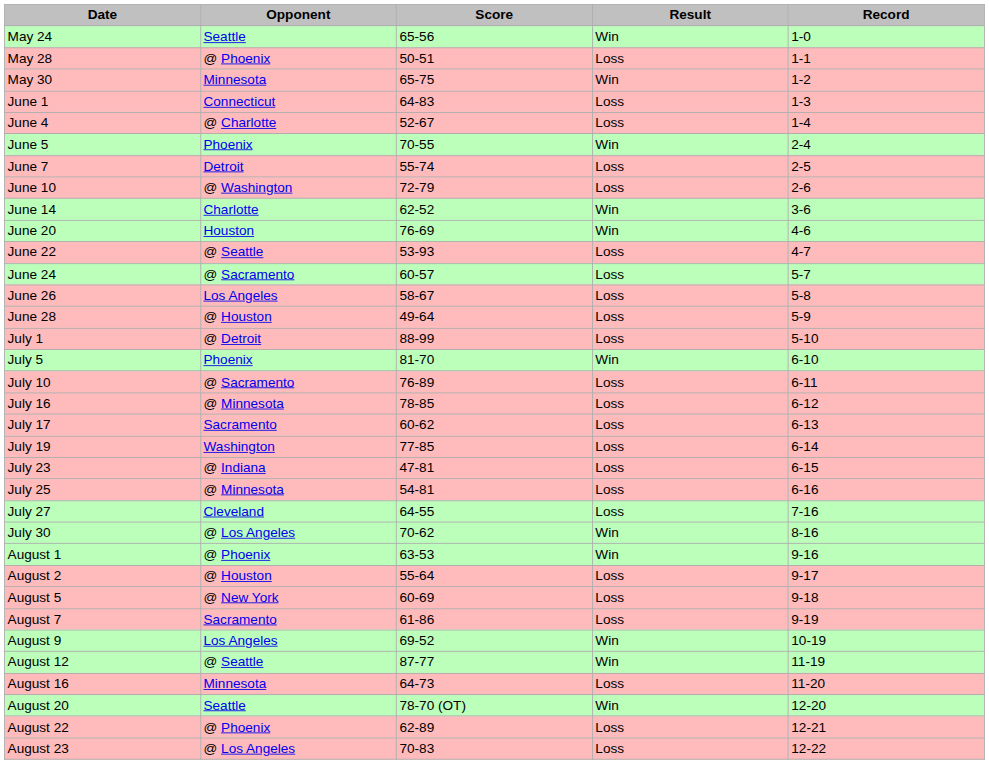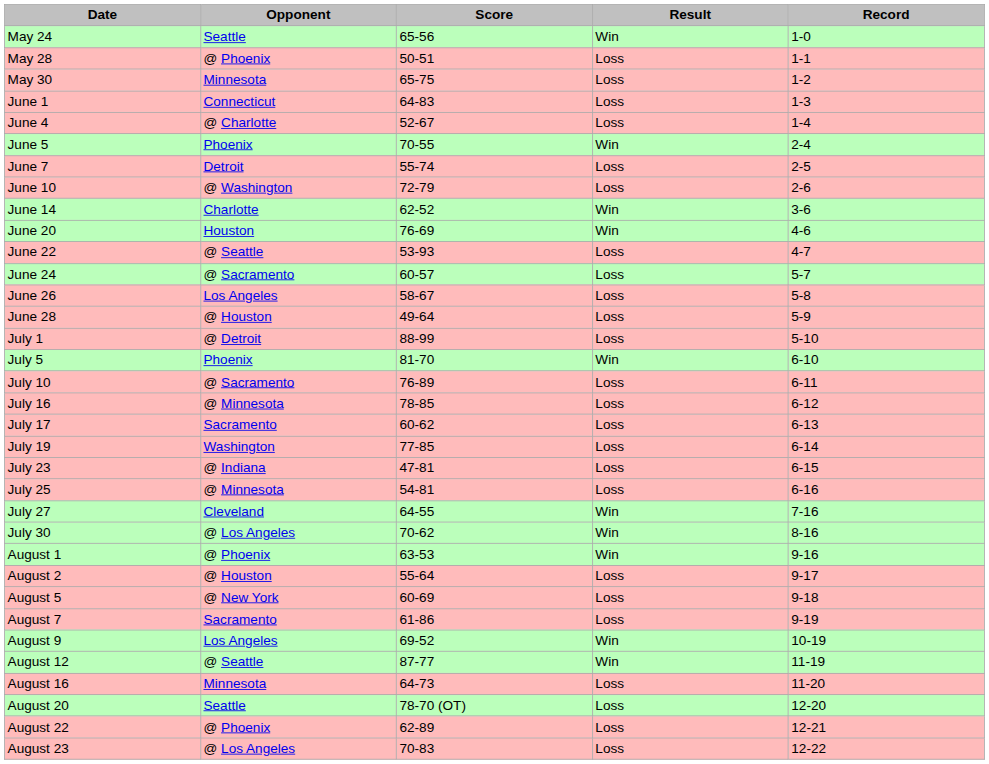May 30 | Result: Win -> Loss
July 27 | Result: Loss -> Win
August 20 | Result: Win -> Loss
